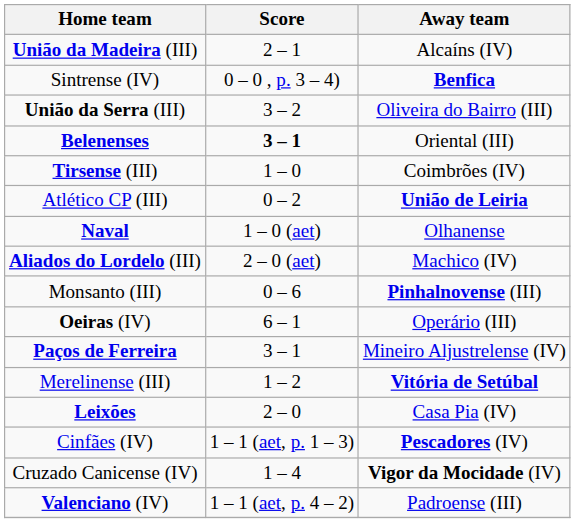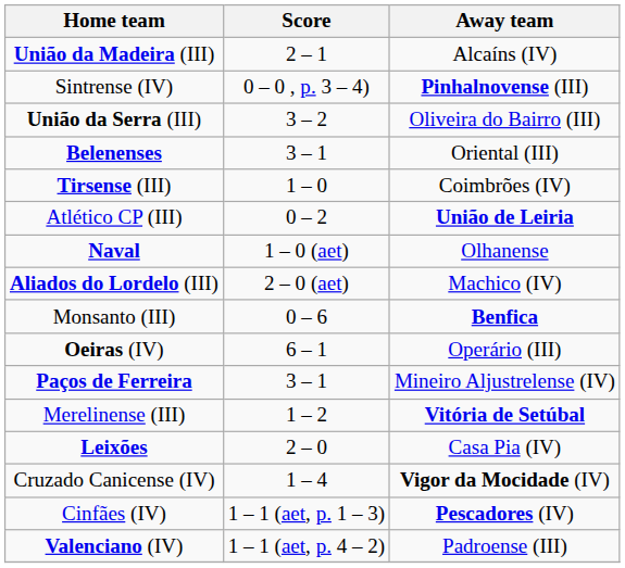Sintrense (IV) | Away team: Benfica -> Pinhalnovense (III)
Belenenses | Score: bold -> normal
Monsanto (III) | Away team: Pinhalnovense (III) -> Benfica
rows swapped: Cruzado Canicense (IV) <-> Cinfães (IV)
